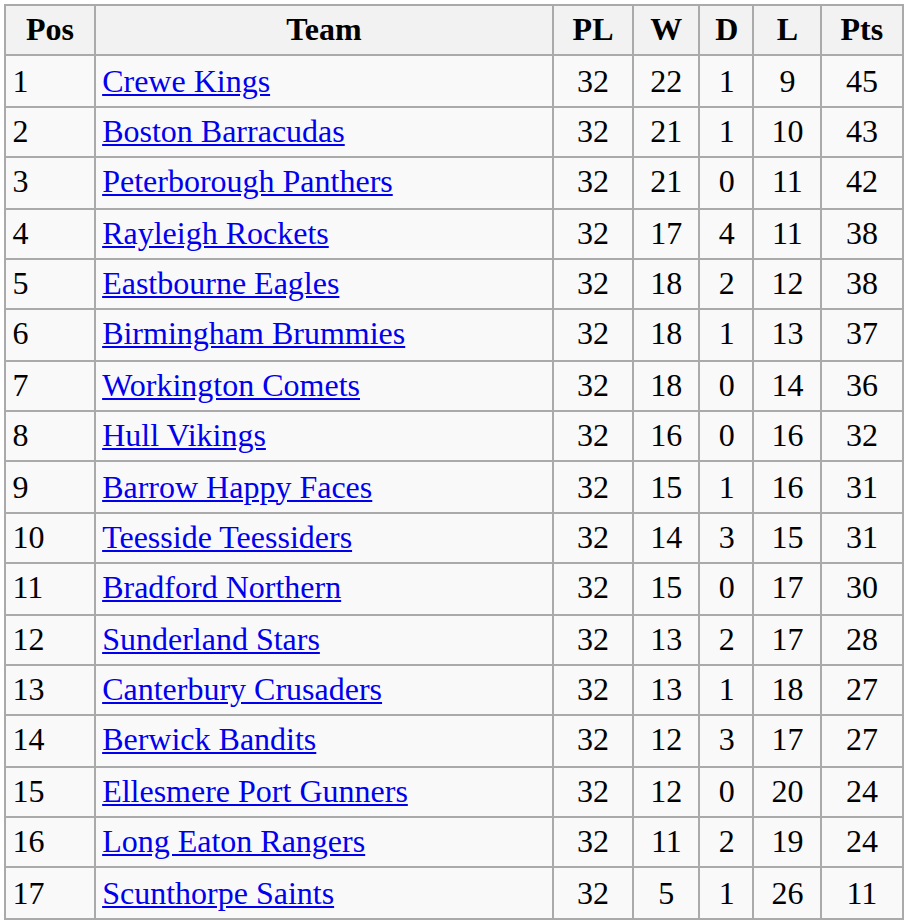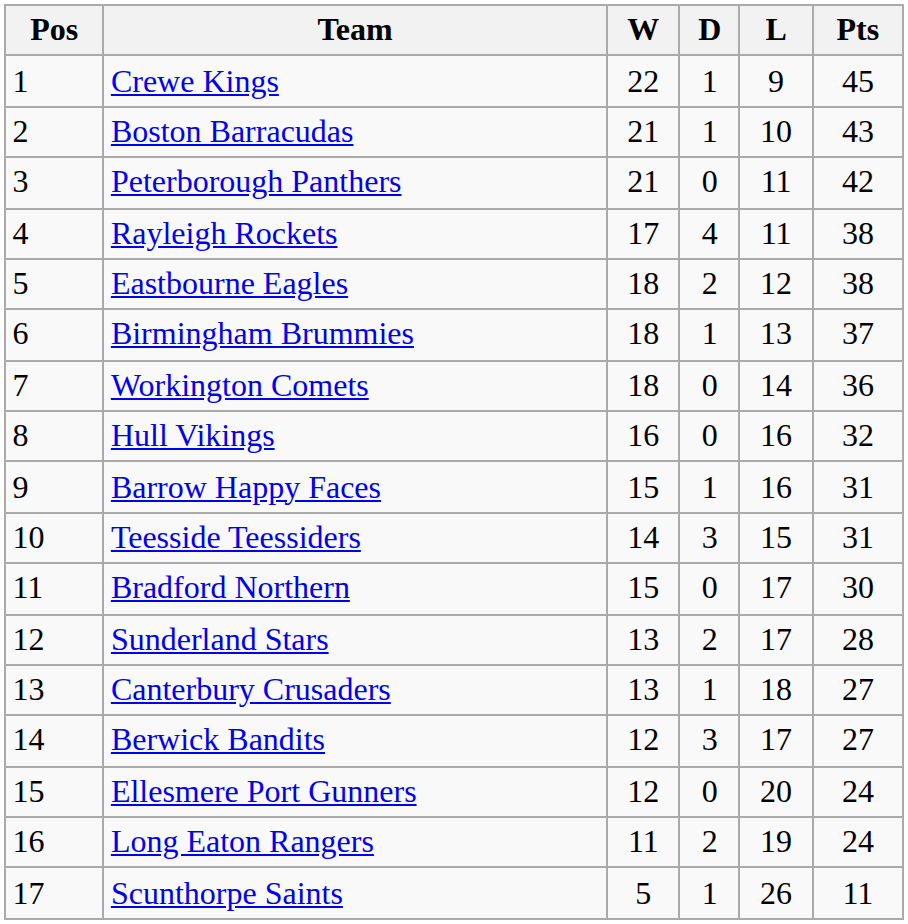- column: PL | 32 | 32 | 32 | 32 | 32 | 32 | 32 | 32 | 32 | 32 | 32 | 32 | 32 | 32 | 32 | 32 | 32
